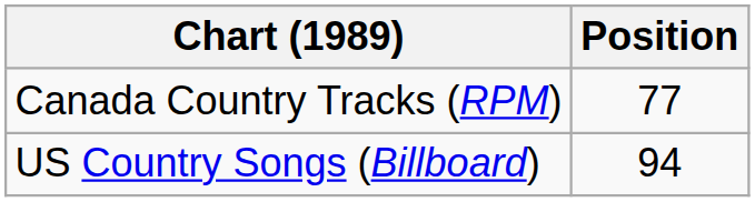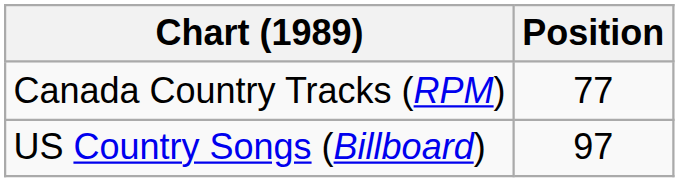US Country Songs (Billboard) | Position: 94 -> 97
